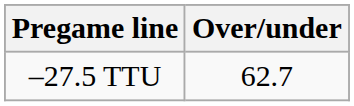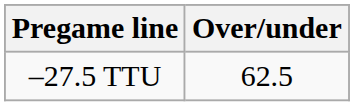–27.5 TTU | Over/under: 62.7 -> 62.5
